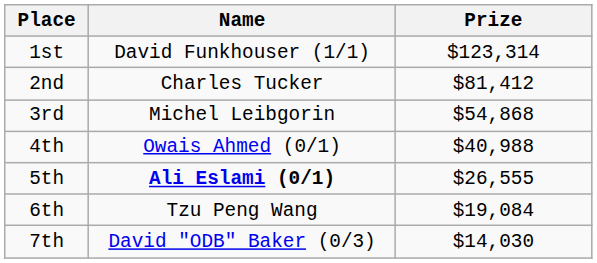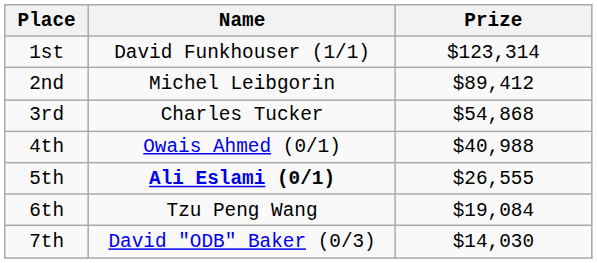2nd | Name: Charles Tucker -> Michel Leibgorin
2nd | Prize: $81,412 -> $89,412
3rd | Name: Michel Leibgorin -> Charles Tucker
